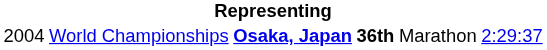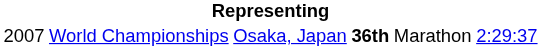World Championships | column 1: 2004 -> 2007
World Championships | column 3: bold -> normal
